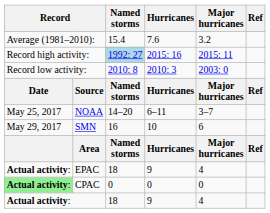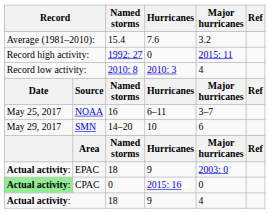Record high activity: | Named storms: lightblue background -> no background
Record high activity: | Hurricanes: 2015: 16 -> 0
Record low activity: | Major hurricanes: 2003: 0 -> 4
NOAA | Named storms: 14–20 -> 16
SMN | Named storms: 16 -> 14–20
EPAC | Major hurricanes: 4 -> 2003: 0
CPAC | Hurricanes: 0 -> 2015: 16
